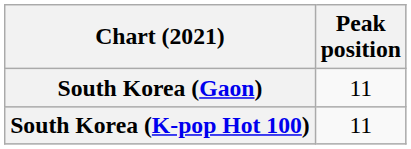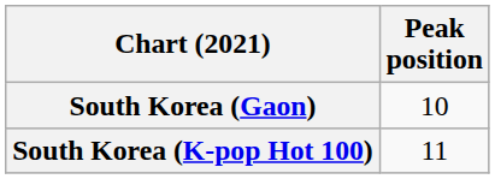South Korea (Gaon) | Peak position: 11 -> 10
